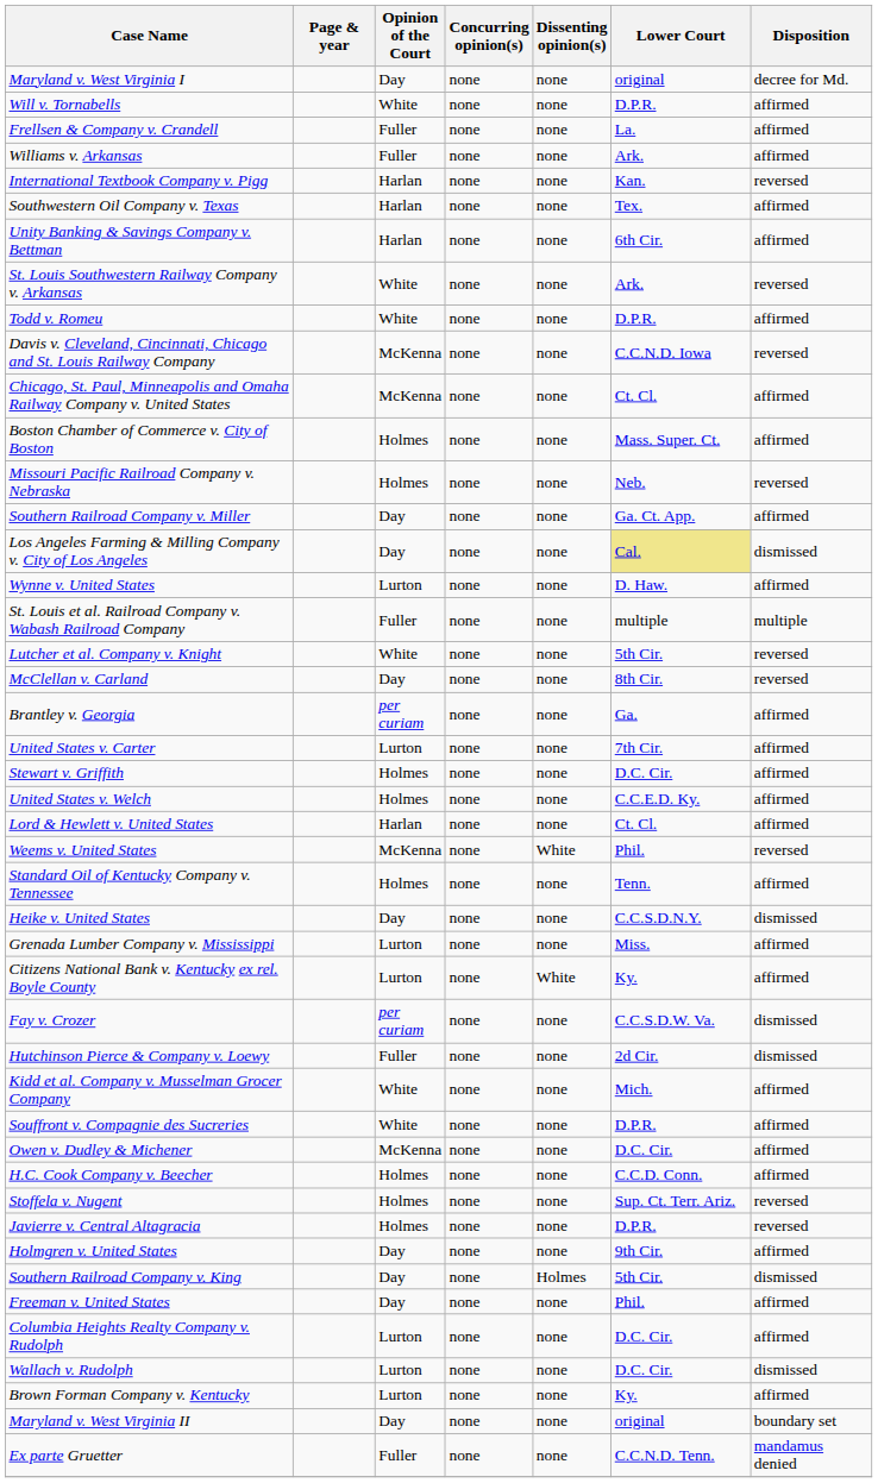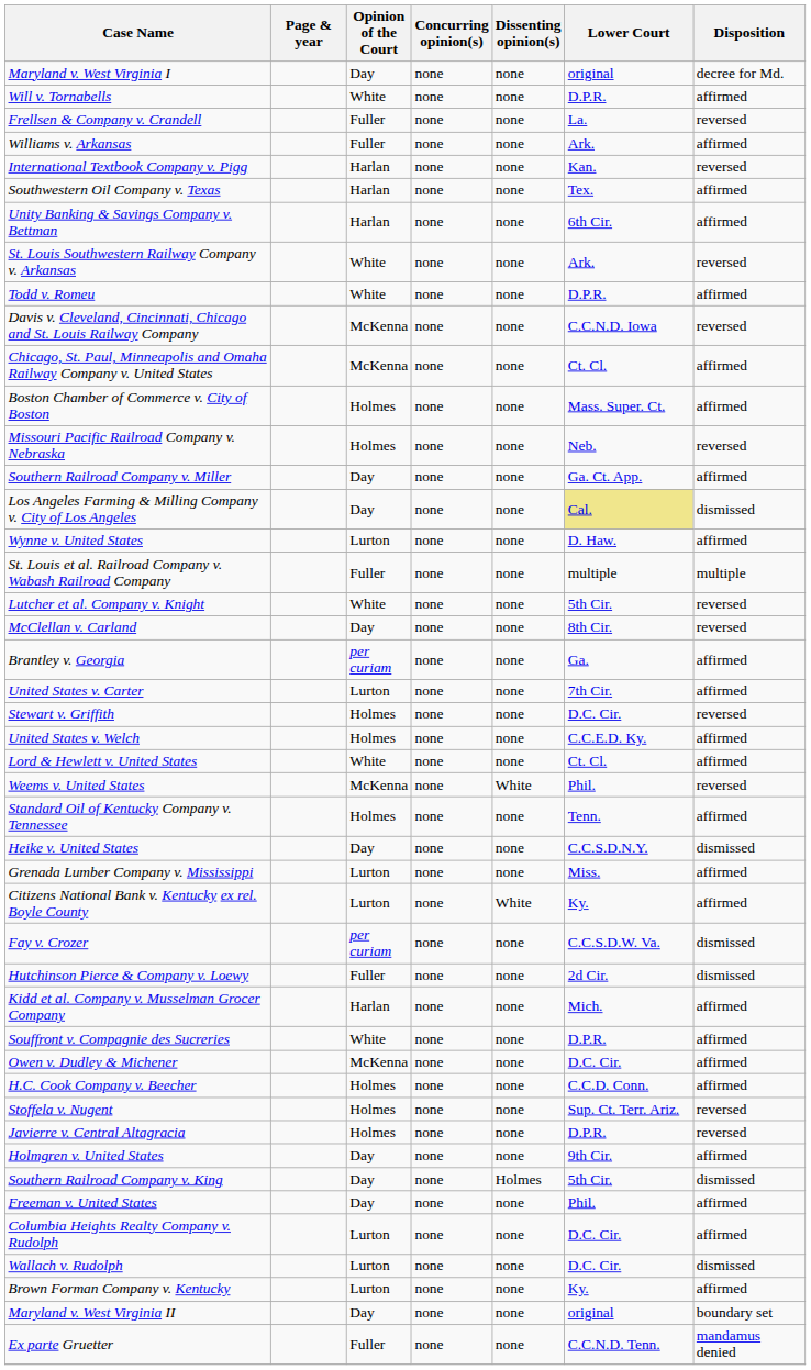Frellsen & Company v. Crandell | Disposition: affirmed -> reversed
Stewart v. Griffith | Disposition: affirmed -> reversed
Lord & Hewlett v. United States | Opinion of the Court: Harlan -> White
Kidd et al. Company v. Musselman Grocer Company | Opinion of the Court: White -> Harlan
